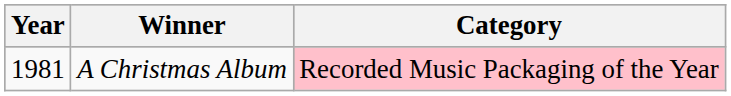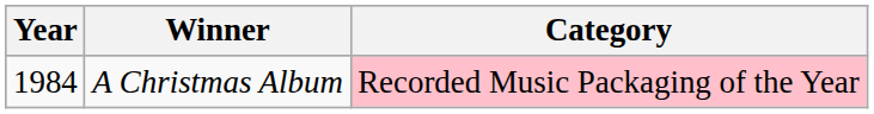A Christmas Album | Year: 1981 -> 1984
